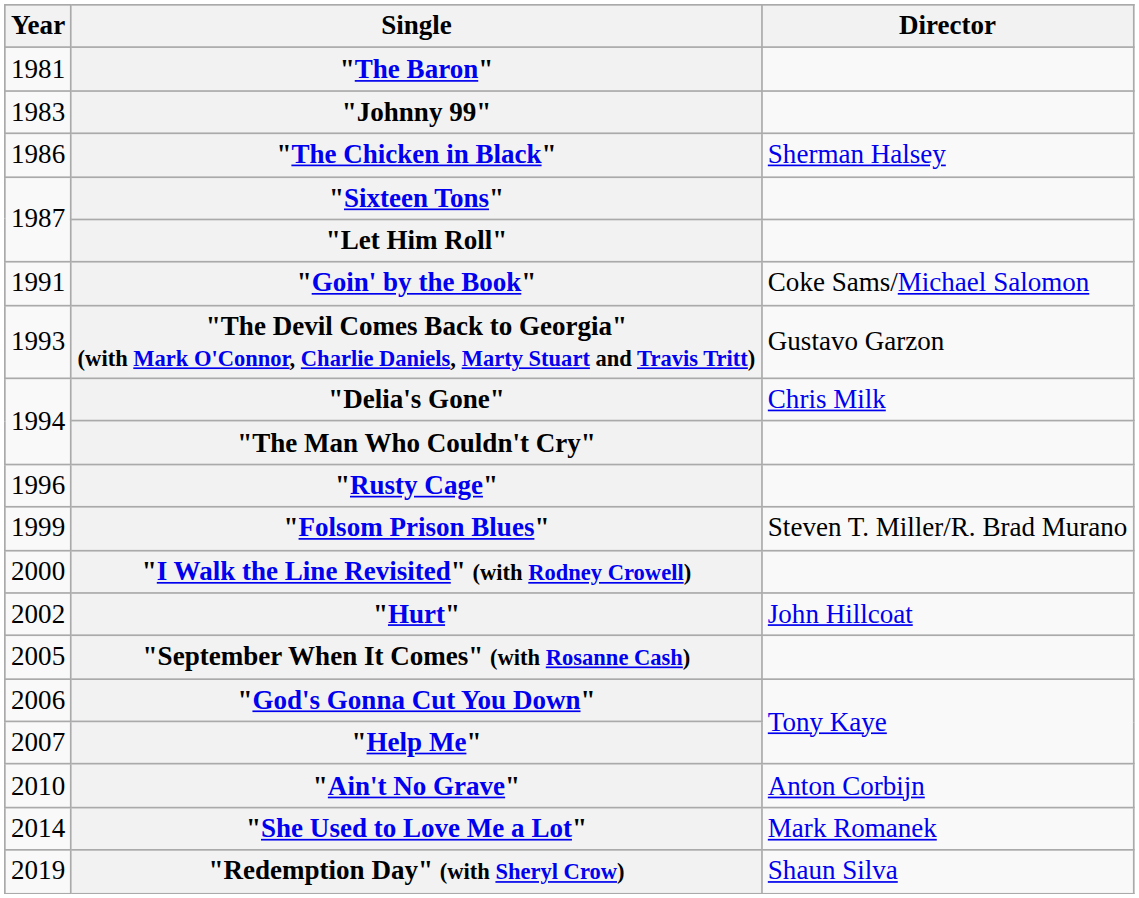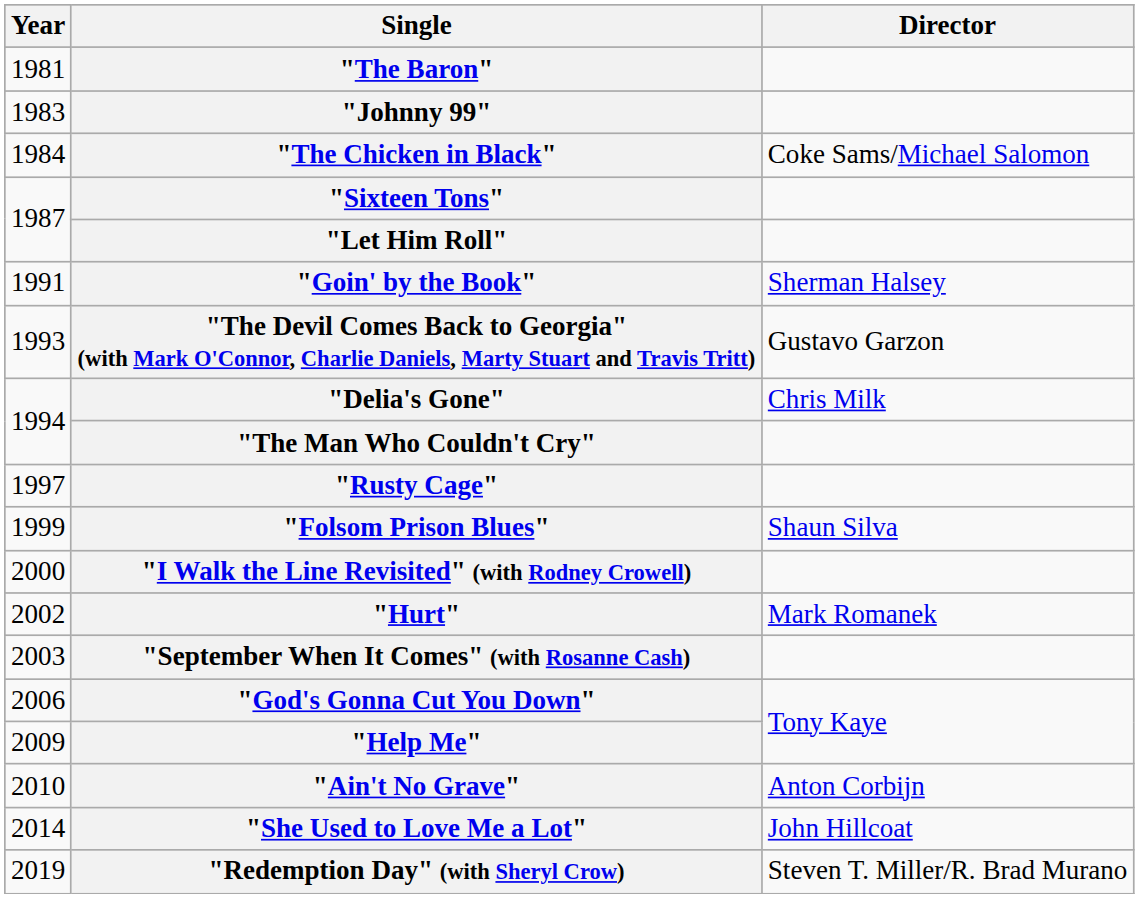"The Chicken in Black" | Year: 1986 -> 1984
"The Chicken in Black" | Director: Sherman Halsey -> Coke Sams/Michael Salomon
"Goin' by the Book" | Director: Coke Sams/Michael Salomon -> Sherman Halsey
"Rusty Cage" | Year: 1996 -> 1997
"Folsom Prison Blues" | Director: Steven T. Miller/R. Brad Murano -> Shaun Silva
"Hurt" | Director: John Hillcoat -> Mark Romanek
"September When It Comes" (with Rosanne Cash) | Year: 2005 -> 2003
"Help Me" | Year: 2007 -> 2009
"She Used to Love Me a Lot" | Director: Mark Romanek -> John Hillcoat
"Redemption Day" (with Sheryl Crow) | Director: Shaun Silva -> Steven T. Miller/R. Brad Murano
